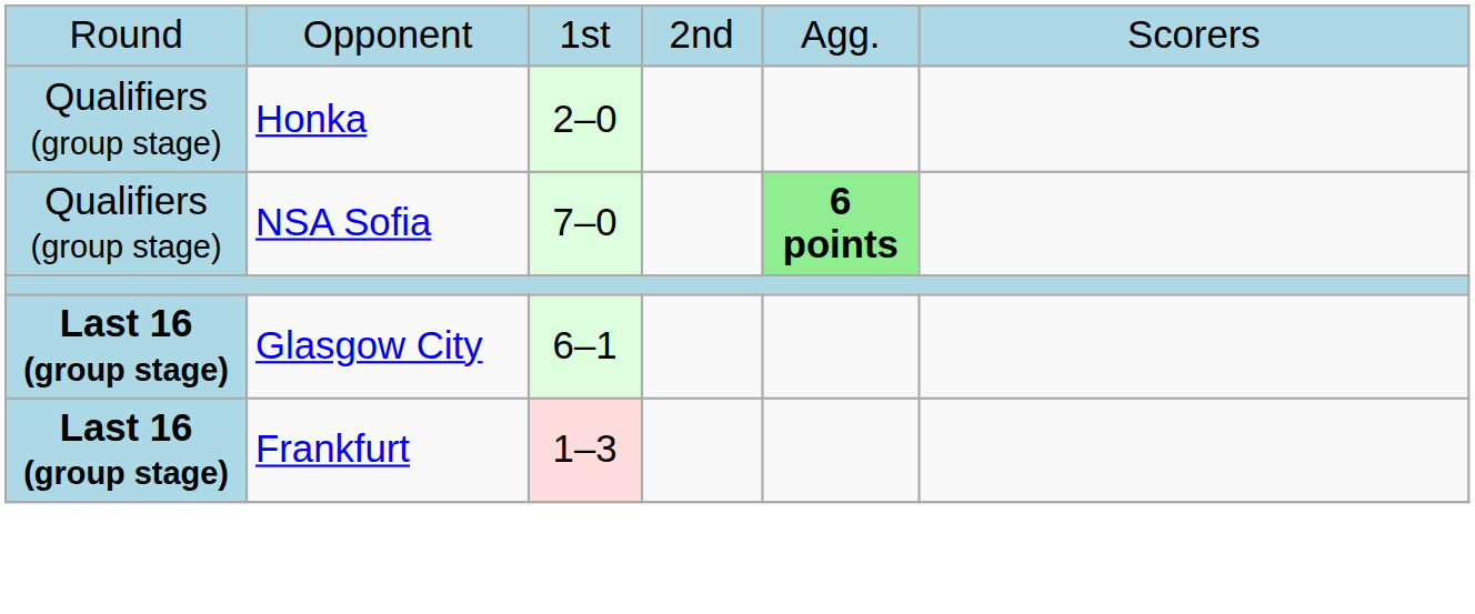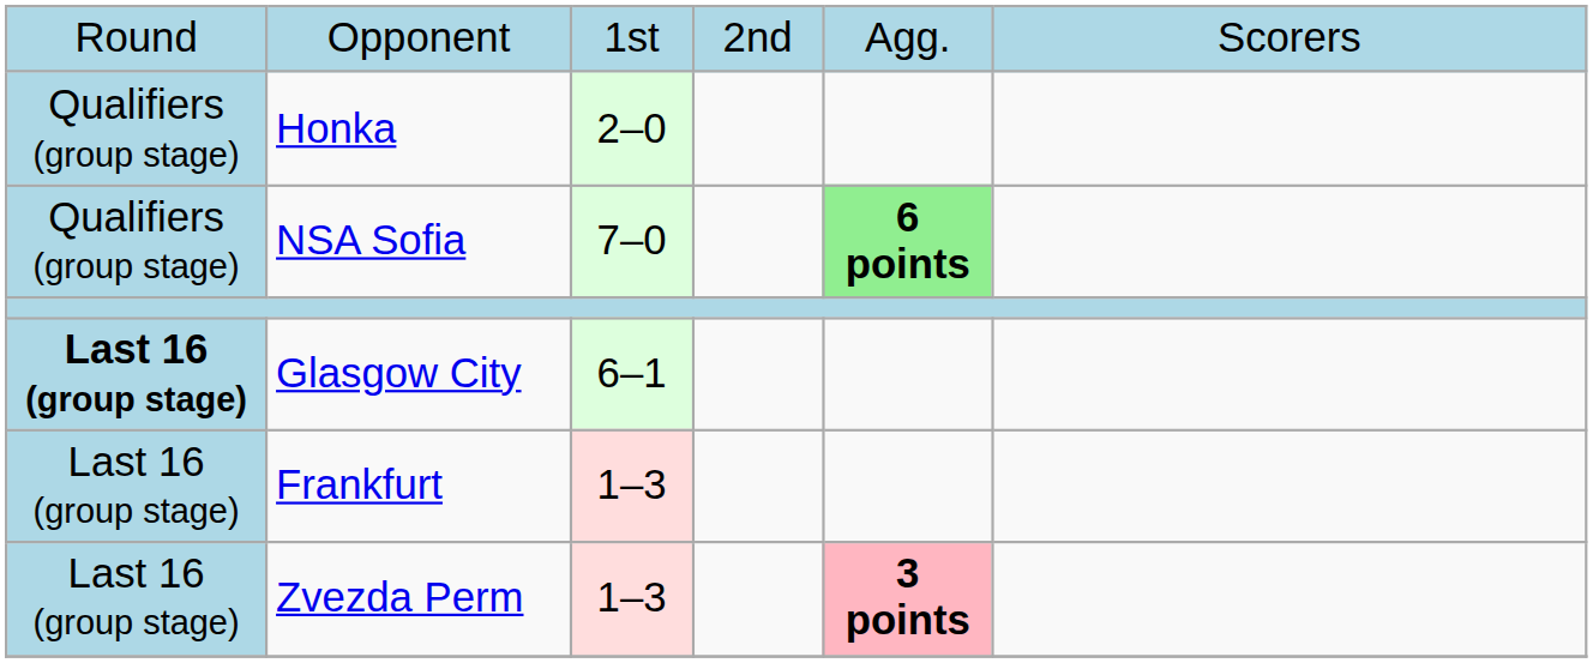Frankfurt | column 1: bold -> normal
+ row: Last 16 (group stage) | Zvezda Perm | 1–3 | 3 points
